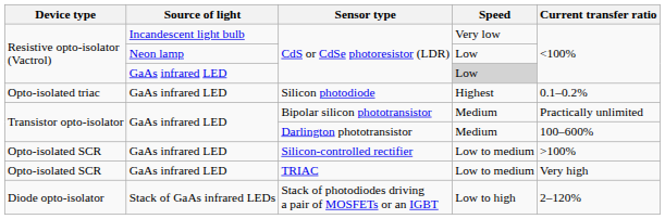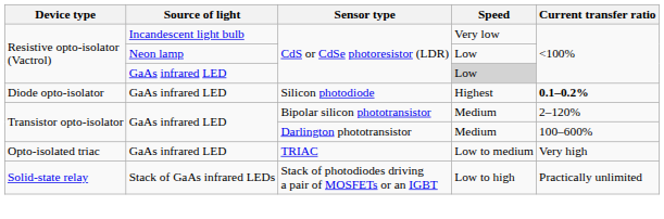Silicon photodiode | Device type: Opto-isolated triac -> Diode opto-isolator
Silicon photodiode | Current transfer ratio: normal -> bold
Bipolar silicon phototransistor | Current transfer ratio: Practically unlimited -> 2–120%
- row: Opto-isolated SCR | GaAs infrared LED | Silicon-controlled rectifier | Low to medium | >100%
TRIAC | Device type: Opto-isolated SCR -> Opto-isolated triac
Stack of photodiodes driving a pair of MOSFETs or an IGBT | Device type: Diode opto-isolator -> Solid-state relay
Stack of photodiodes driving a pair of MOSFETs or an IGBT | Current transfer ratio: 2–120% -> Practically unlimited
